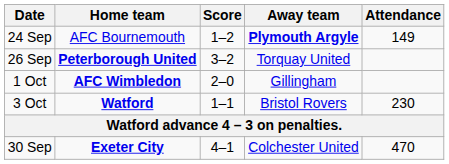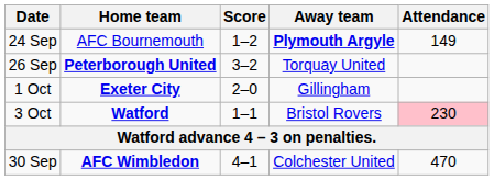1 Oct | Home team: AFC Wimbledon -> Exeter City
3 Oct | Attendance: no background -> pink background
30 Sep | Home team: Exeter City -> AFC Wimbledon
